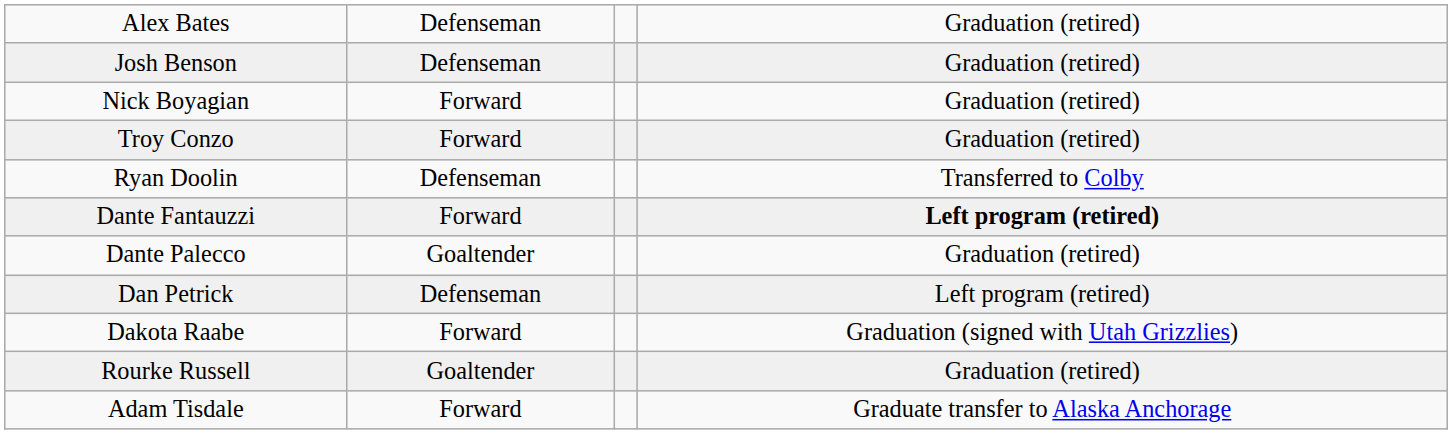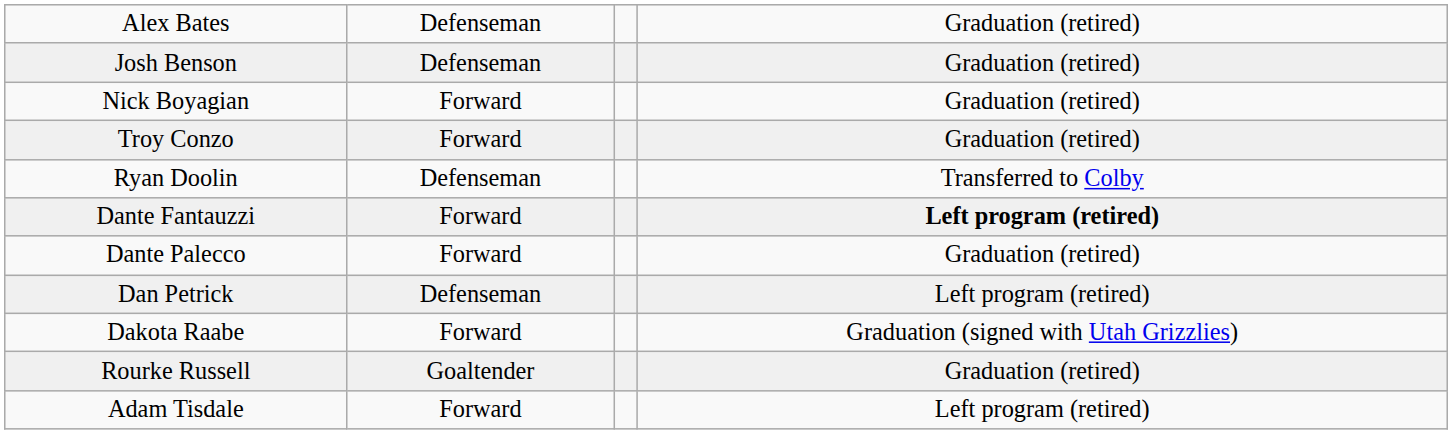Dante Palecco | column 2: Goaltender -> Forward
Adam Tisdale | column 4: Graduate transfer to Alaska Anchorage -> Left program (retired)
